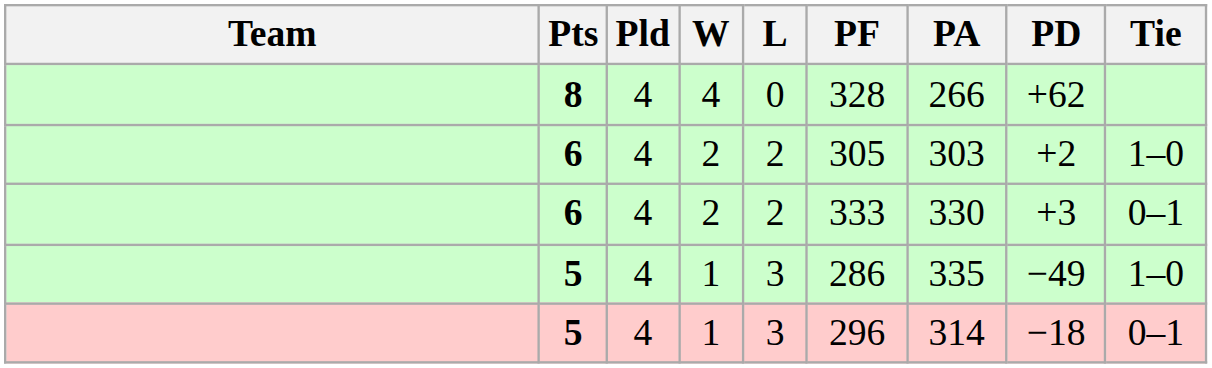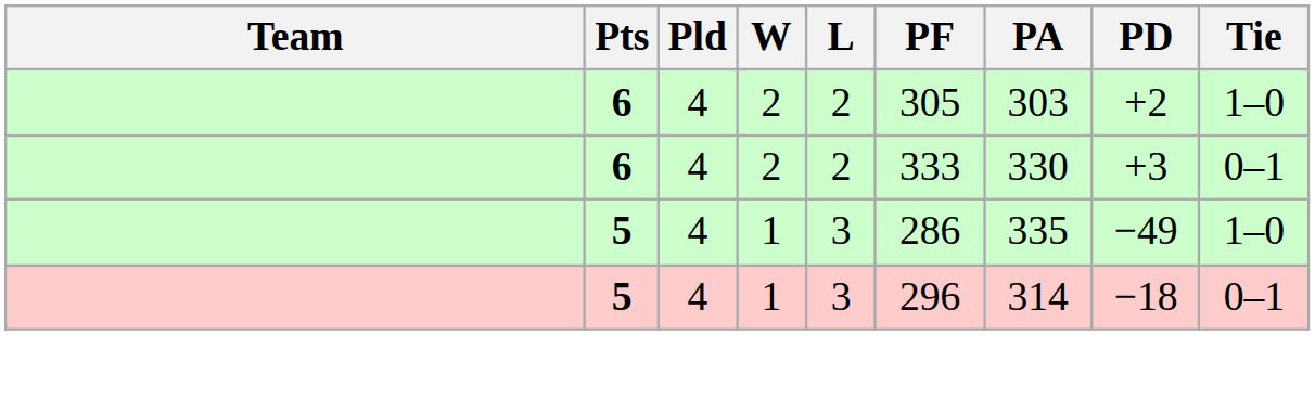- row: 8 | 4 | 4 | 0 | 328 | 266 | +62
